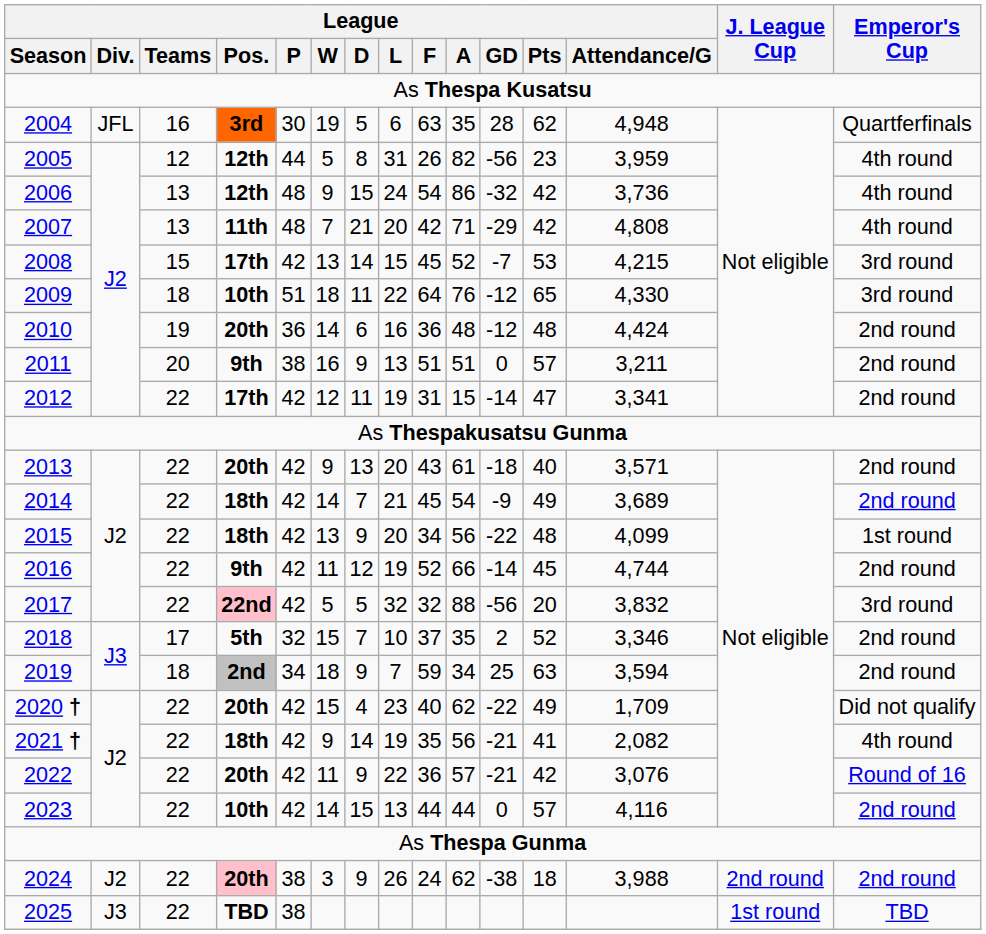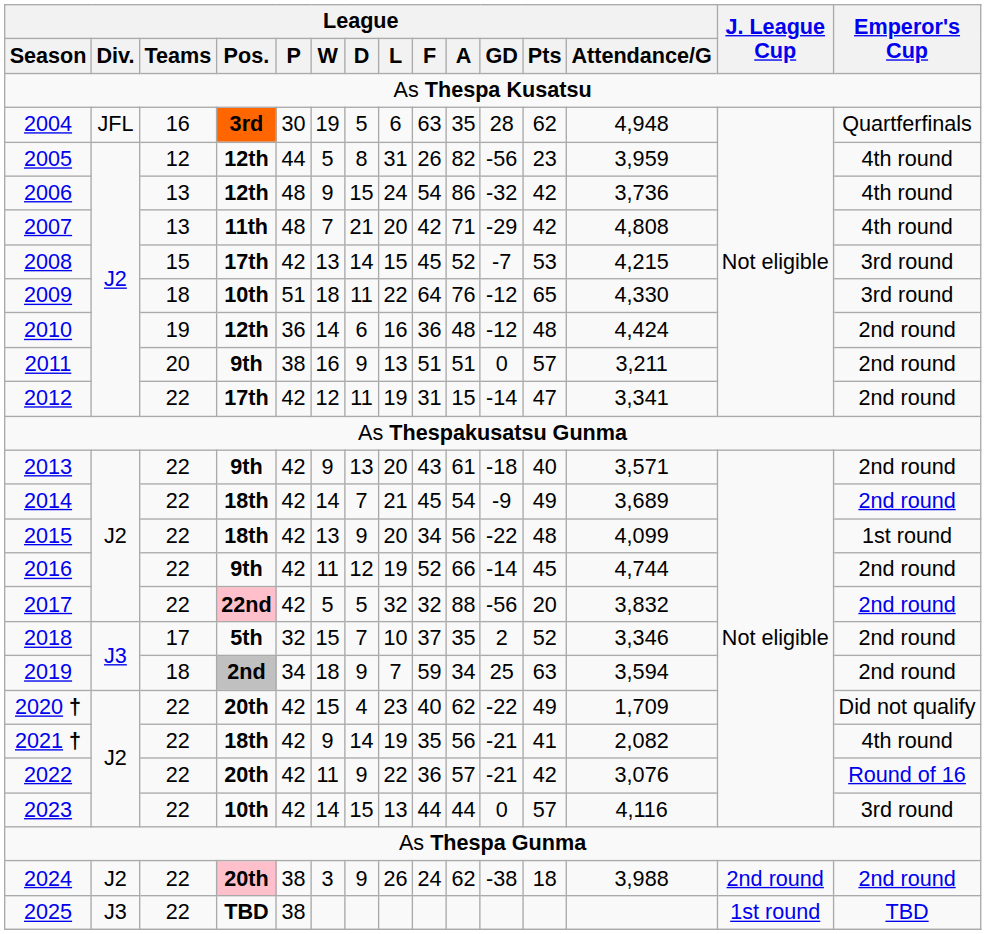2010 | League / Pos.: 20th -> 12th
2013 | League / Pos.: 20th -> 9th
2017 | Emperor's Cup: 3rd round -> 2nd round
2023 | Emperor's Cup: 2nd round -> 3rd round
